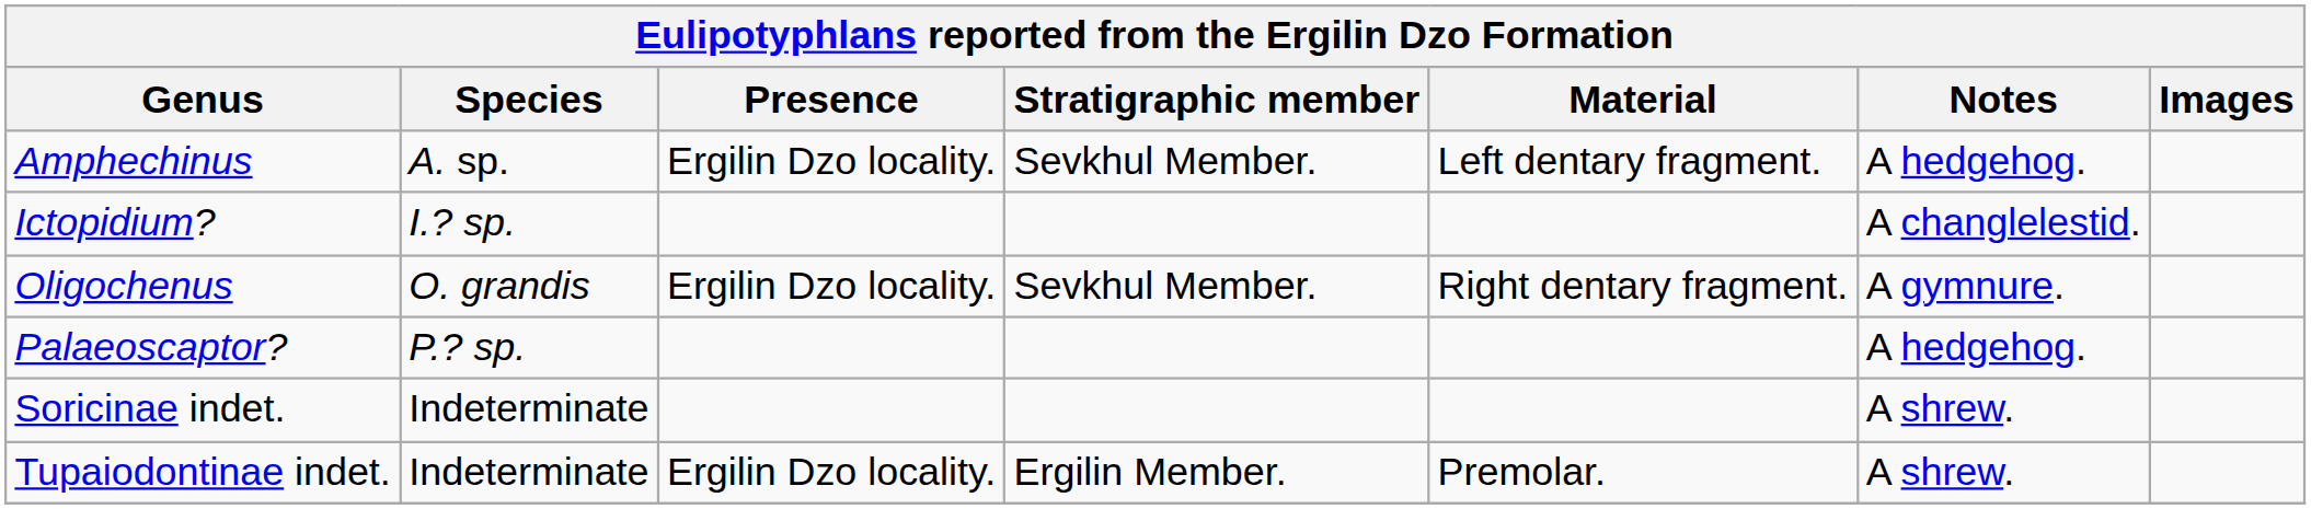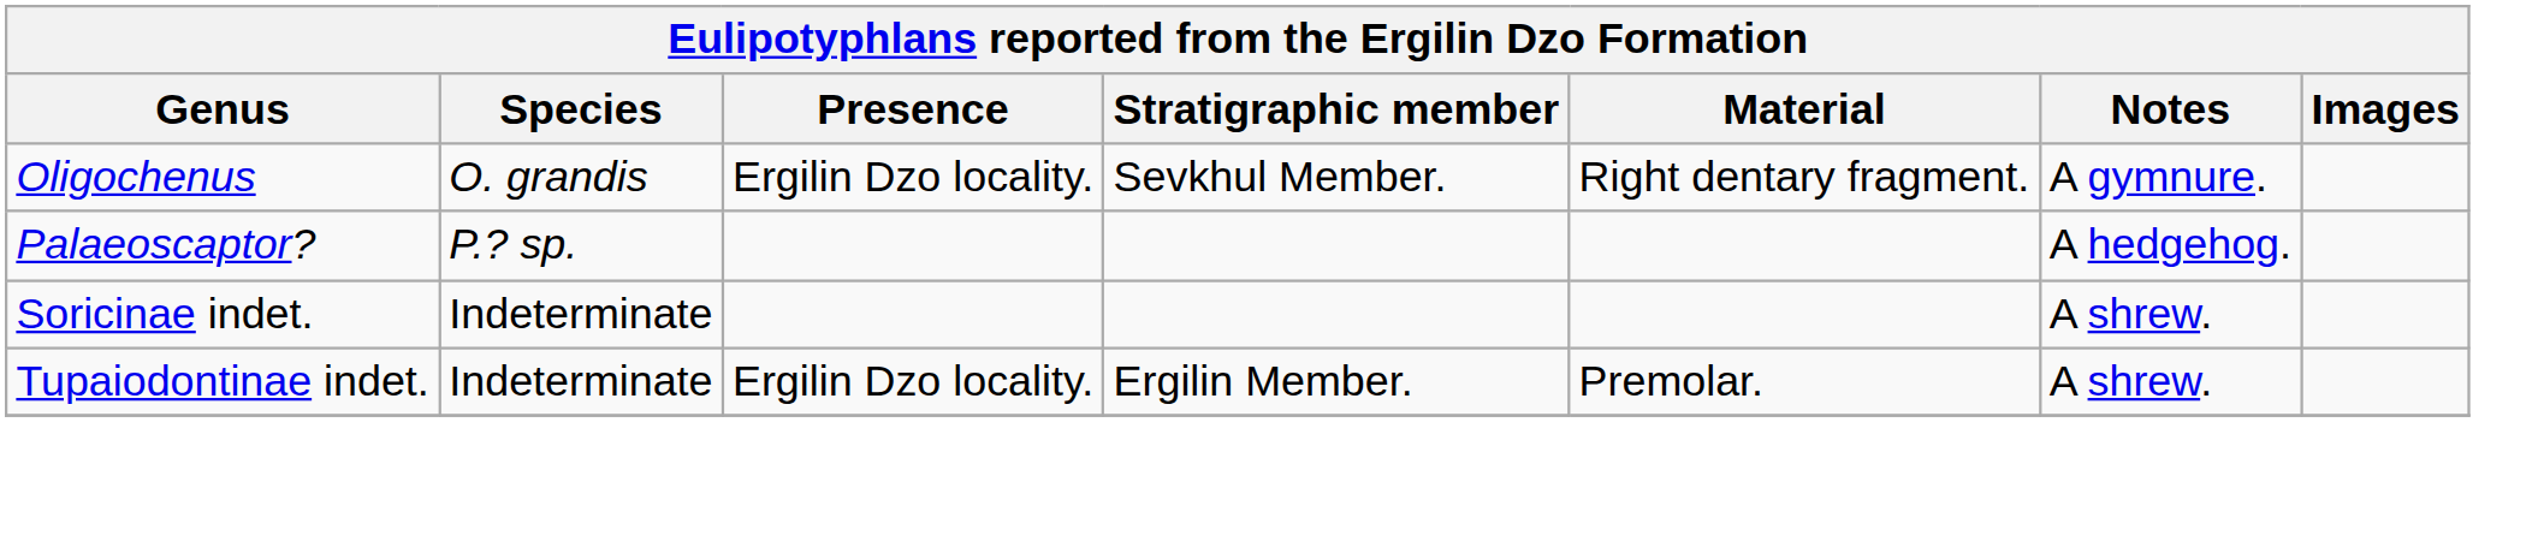- row: Amphechinus | A. sp. | Ergilin Dzo locality. | Sevkhul Member. | Left dentary fragment. | A hedgehog.
- row: Ictopidium? | I.? sp. | A changlelestid.
